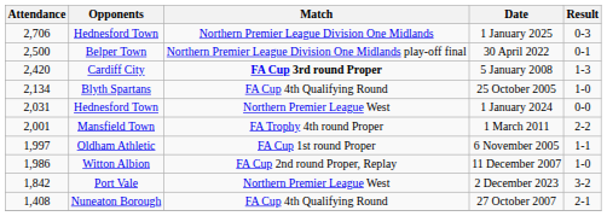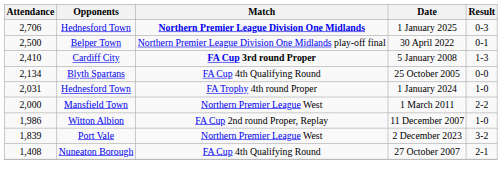1 January 2025 | Match: normal -> bold
5 January 2008 | Attendance: 2,420 -> 2,410
25 October 2005 | Result: 1-0 -> 0-0
1 January 2024 | Match: Northern Premier League West -> FA Trophy 4th round Proper
1 January 2024 | Result: 0-0 -> 1-0
1 March 2011 | Attendance: 2,001 -> 2,000
1 March 2011 | Match: FA Trophy 4th round Proper -> Northern Premier League West
- row: 1,997 | Oldham Athletic | FA Cup 1st round Proper | 6 November 2005 | 1-1
2 December 2023 | Attendance: 1,842 -> 1,839
